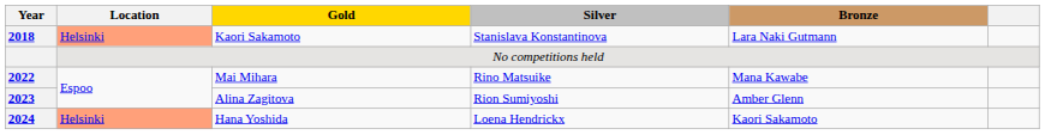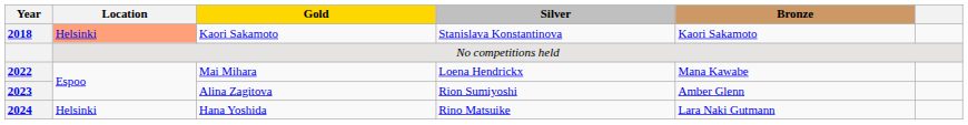2018 | Bronze: Lara Naki Gutmann -> Kaori Sakamoto
2022 | Silver: Rino Matsuike -> Loena Hendrickx
2024 | Location: lightsalmon background -> no background
2024 | Silver: Loena Hendrickx -> Rino Matsuike
2024 | Bronze: Kaori Sakamoto -> Lara Naki Gutmann
